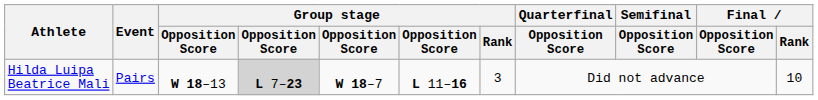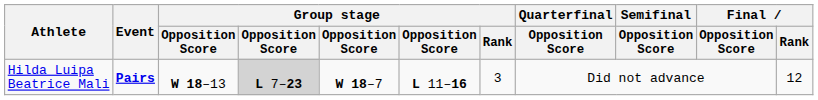Hilda Luipa Beatrice Mali | Event: normal -> bold
Hilda Luipa Beatrice Mali | Final / Rank: 10 -> 12
